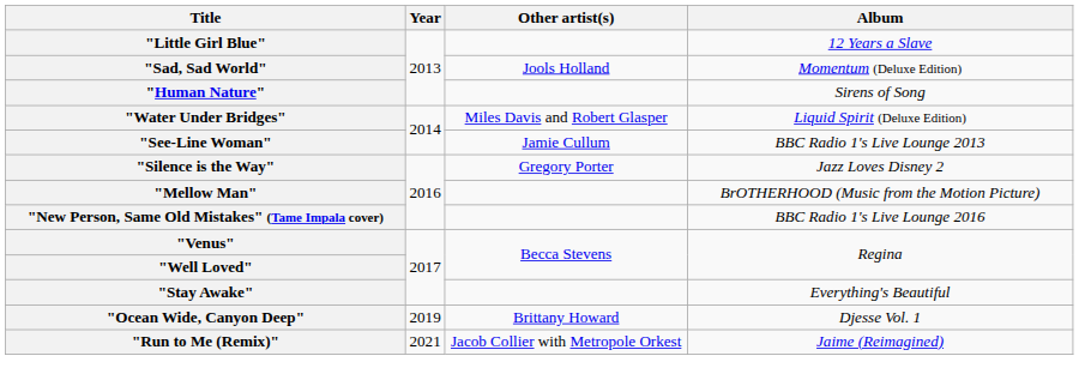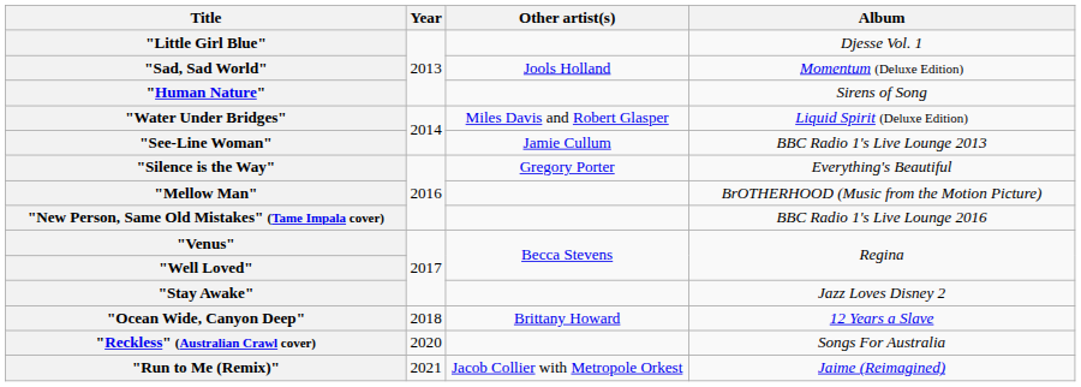"Little Girl Blue" | Album: 12 Years a Slave -> Djesse Vol. 1
"Silence is the Way" | Album: Jazz Loves Disney 2 -> Everything's Beautiful
"Stay Awake" | Album: Everything's Beautiful -> Jazz Loves Disney 2
"Ocean Wide, Canyon Deep" | Year: 2019 -> 2018
"Ocean Wide, Canyon Deep" | Album: Djesse Vol. 1 -> 12 Years a Slave
+ row: "Reckless" (Australian Crawl cover) | 2020 | Songs For Australia
